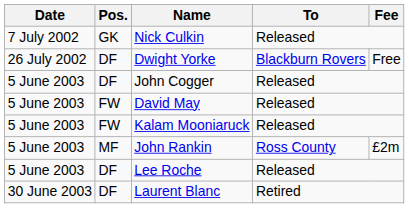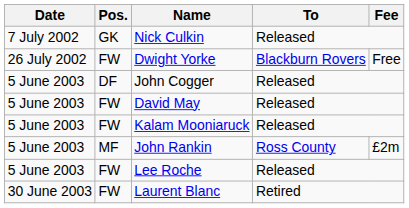Dwight Yorke | Pos.: DF -> FW
Lee Roche | Pos.: DF -> FW
Laurent Blanc | Pos.: DF -> FW
